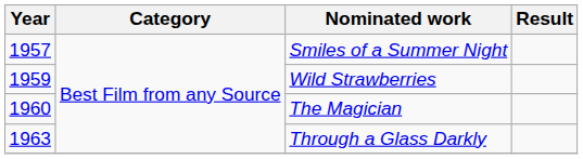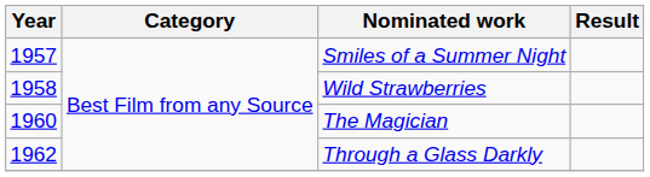Wild Strawberries | Year: 1959 -> 1958
Through a Glass Darkly | Year: 1963 -> 1962
